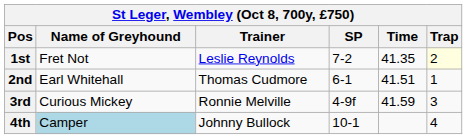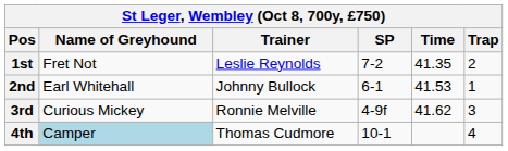1st | Trap: lightyellow background -> no background
2nd | Trainer: Thomas Cudmore -> Johnny Bullock
2nd | Time: 41.51 -> 41.53
3rd | Time: 41.59 -> 41.62
4th | Trainer: Johnny Bullock -> Thomas Cudmore
